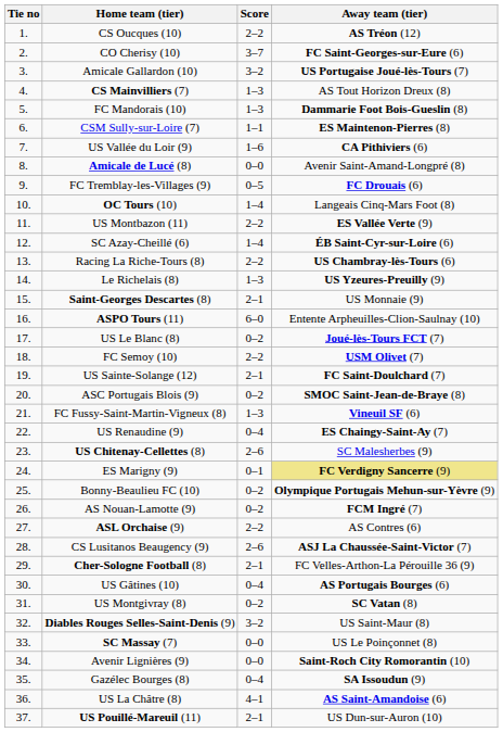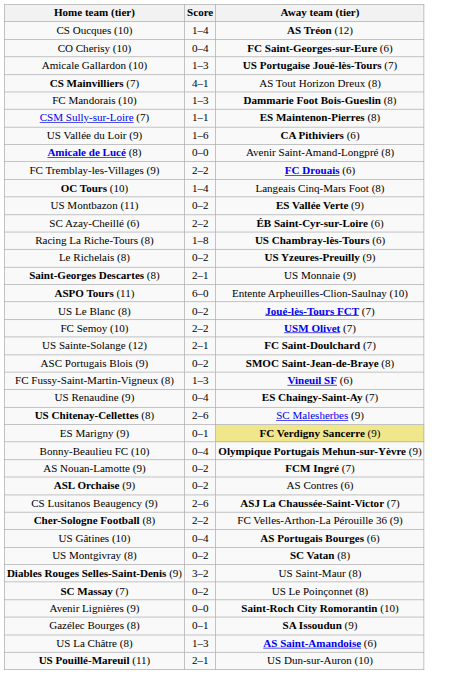- column: Tie no | 1. | 2. | 3. | 4. | 5. | 6. | 7. | 8. | 9. | 10. | 11. | 12. | 13. | 14. | 15. | 16. | 17. | 18. | 19. | 20. | 21. | 22. | 23. | 24. | 25. | 26. | 27. | 28. | 29. | 30. | 31. | 32. | 33. | 34. | 35. | 36. | 37.
CS Oucques (10) | Score: 2–2 -> 1–4
CO Cherisy (10) | Score: 3–7 -> 0–4
Amicale Gallardon (10) | Score: 3–2 -> 1–3
CS Mainvilliers (7) | Score: 1–3 -> 4–1
FC Tremblay-les-Villages (9) | Score: 0–5 -> 2–2
US Montbazon (11) | Score: 2–2 -> 0–2
SC Azay-Cheillé (6) | Score: 1–4 -> 2–2
Racing La Riche-Tours (8) | Score: 2–2 -> 1–8
Le Richelais (8) | Score: 1–3 -> 0–2
Bonny-Beaulieu FC (10) | Score: 0–2 -> 0–4
ASL Orchaise (9) | Score: 2–2 -> 0–2
Cher-Sologne Football (8) | Score: 2–1 -> 2–2
SC Massay (7) | Score: 0–0 -> 0–2
Gazélec Bourges (8) | Score: 0–4 -> 0–1
US La Châtre (8) | Score: 4–1 -> 1–3
